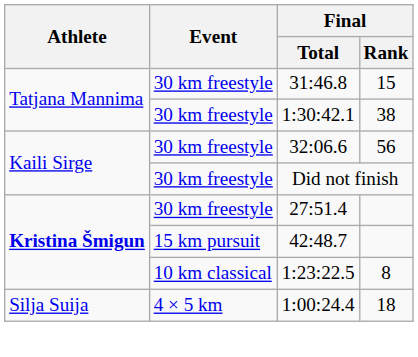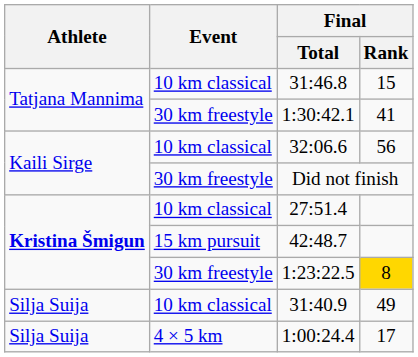31:46.8 | Event: 30 km freestyle -> 10 km classical
1:30:42.1 | Final / Rank: 38 -> 41
32:06.6 | Event: 30 km freestyle -> 10 km classical
27:51.4 | Event: 30 km freestyle -> 10 km classical
1:23:22.5 | Event: 10 km classical -> 30 km freestyle
1:23:22.5 | Final / Rank: no background -> gold background
+ row: Silja Suija | 10 km classical | 31:40.9 | 49
1:00:24.4 | Final / Rank: 18 -> 17
